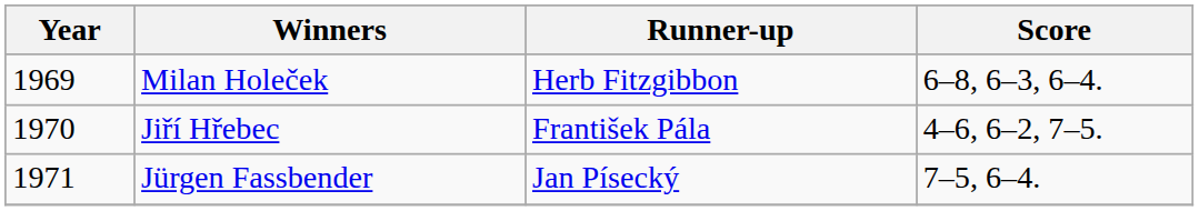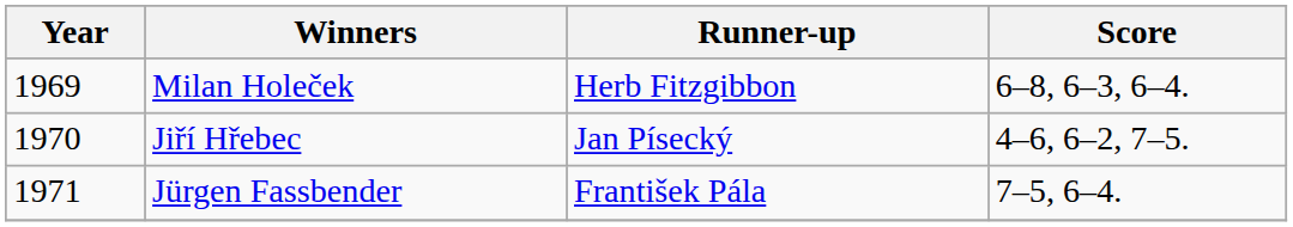Jiří Hřebec | Runner-up: František Pála -> Jan Písecký
Jürgen Fassbender | Runner-up: Jan Písecký -> František Pála
